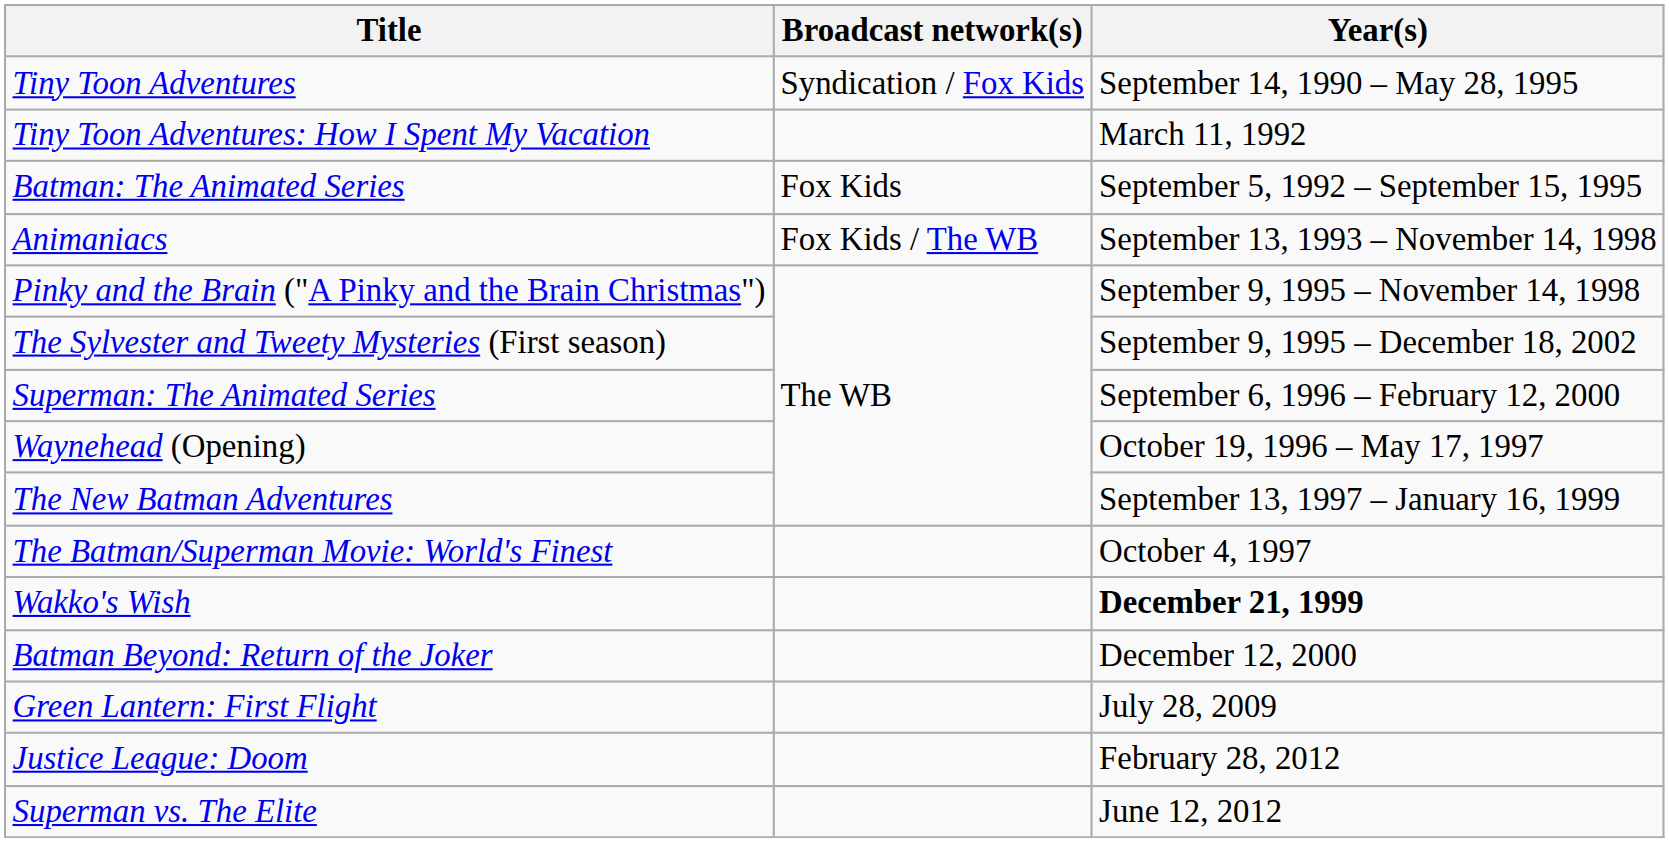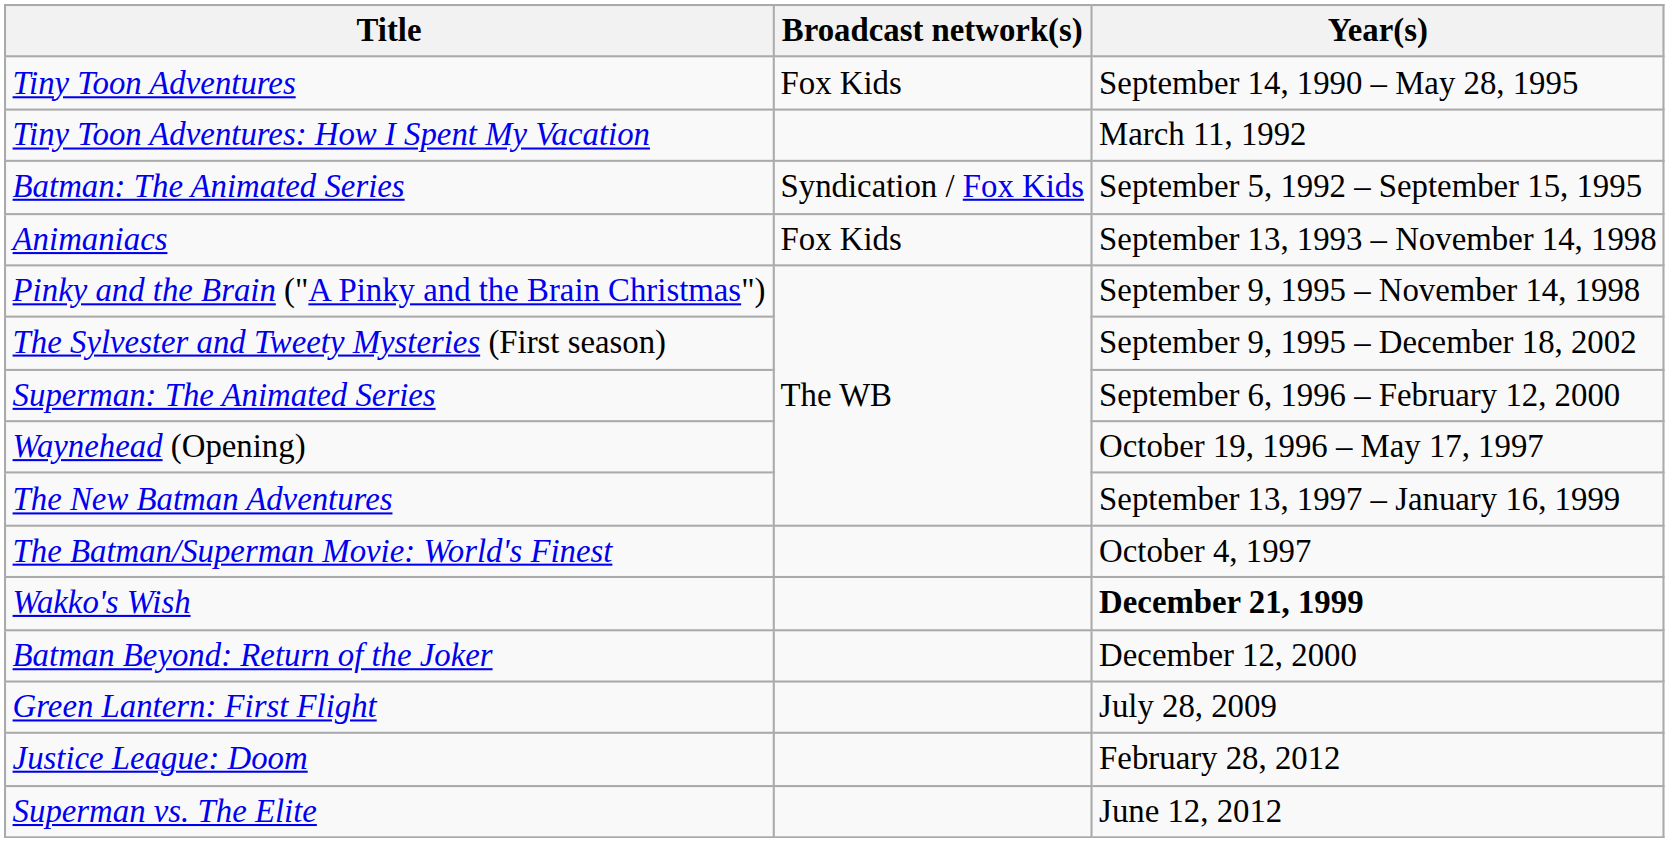Tiny Toon Adventures | Broadcast network(s): Syndication / Fox Kids -> Fox Kids
Batman: The Animated Series | Broadcast network(s): Fox Kids -> Syndication / Fox Kids
Animaniacs | Broadcast network(s): Fox Kids / The WB -> Fox Kids
